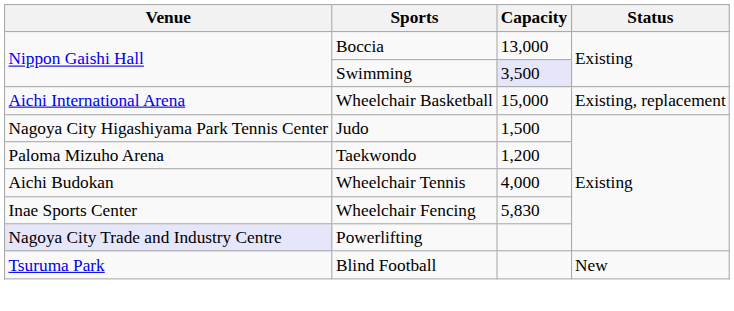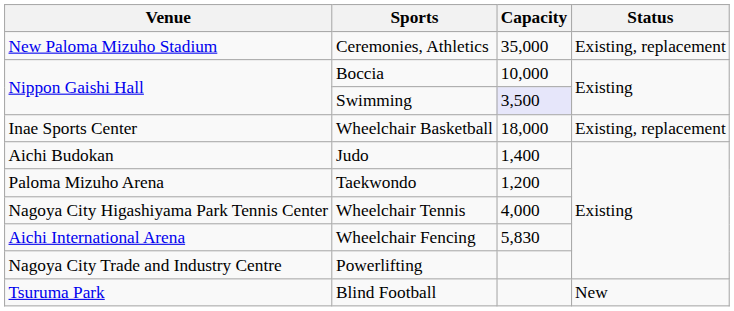+ row: New Paloma Mizuho Stadium | Ceremonies, Athletics | 35,000 | Existing, replacement
Boccia | Capacity: 13,000 -> 10,000
Wheelchair Basketball | Venue: Aichi International Arena -> Inae Sports Center
Wheelchair Basketball | Capacity: 15,000 -> 18,000
Judo | Venue: Nagoya City Higashiyama Park Tennis Center -> Aichi Budokan
Judo | Capacity: 1,500 -> 1,400
Wheelchair Tennis | Venue: Aichi Budokan -> Nagoya City Higashiyama Park Tennis Center
Wheelchair Fencing | Venue: Inae Sports Center -> Aichi International Arena
Powerlifting | Venue: lavender background -> no background
